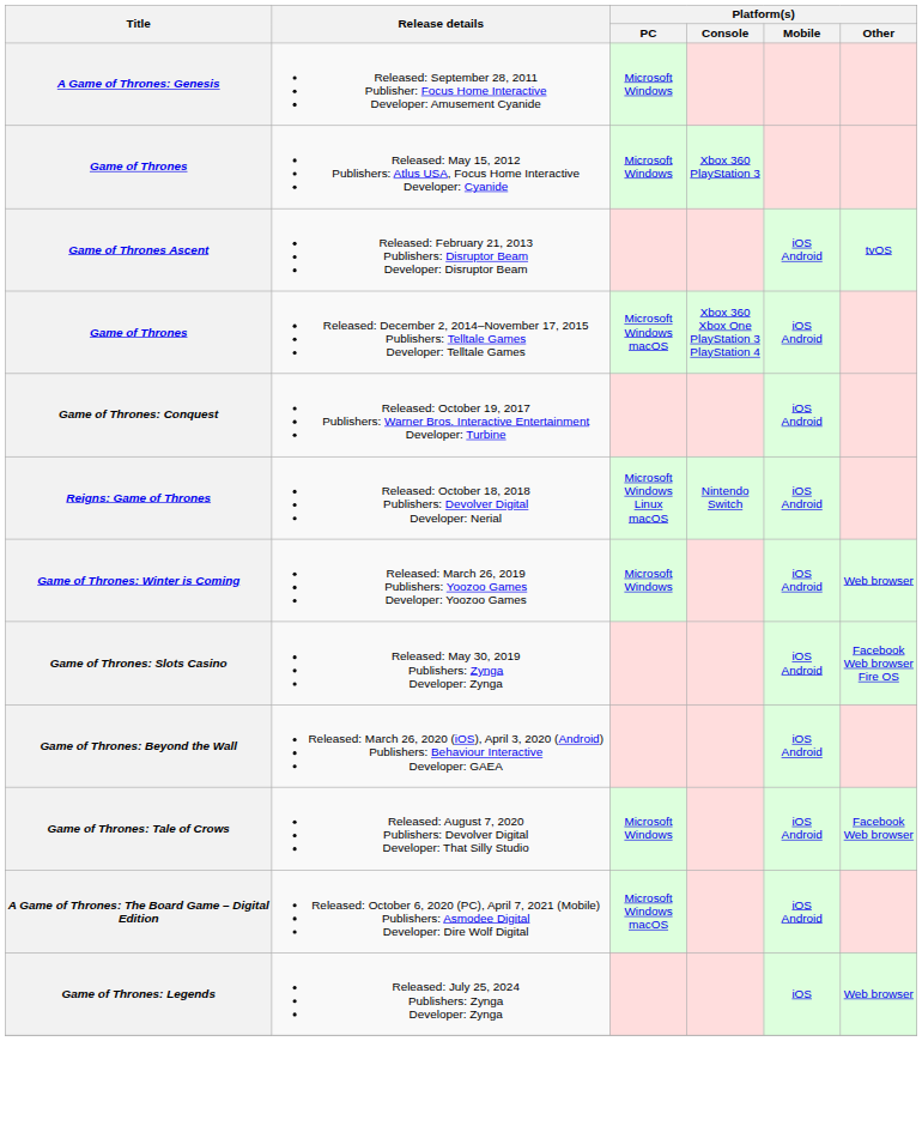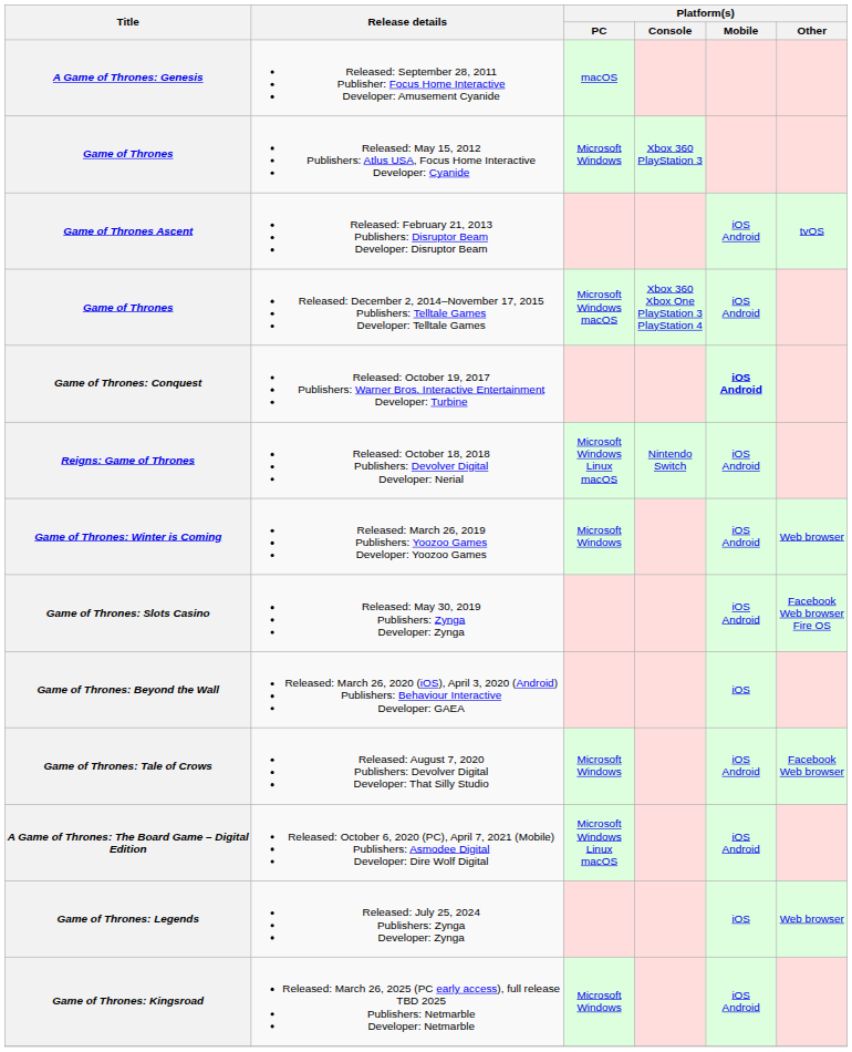A Game of Thrones: Genesis | Platform(s) / PC: Microsoft Windows -> macOS
Game of Thrones: Conquest | Platform(s) / Mobile: normal -> bold
Game of Thrones: Beyond the Wall | Platform(s) / Mobile: iOS Android -> iOS
A Game of Thrones: The Board Game – Digital Edition | Platform(s) / PC: Microsoft Windows macOS -> Microsoft Windows Linux macOS
+ row: Game of Thrones: Kingsroad | Released: March 26, 2025 (PC early access), full release TBD 2025 Publishers: Netmarble Developer: Netmarble | Microsoft Windows | iOS Android
